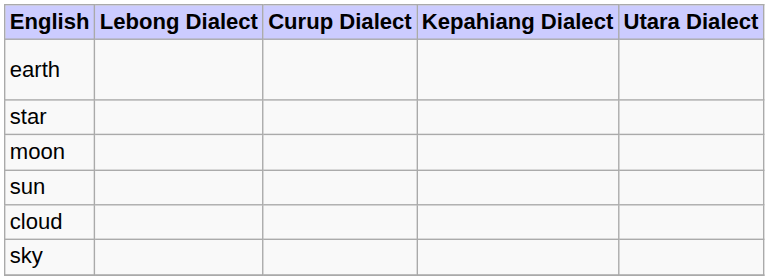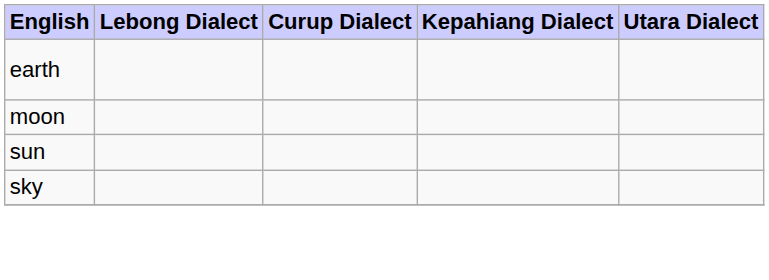- row: star
- row: cloud
